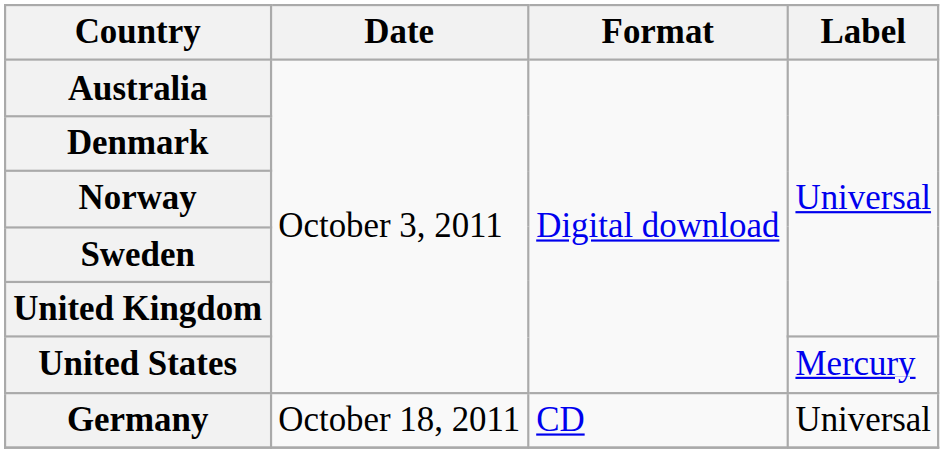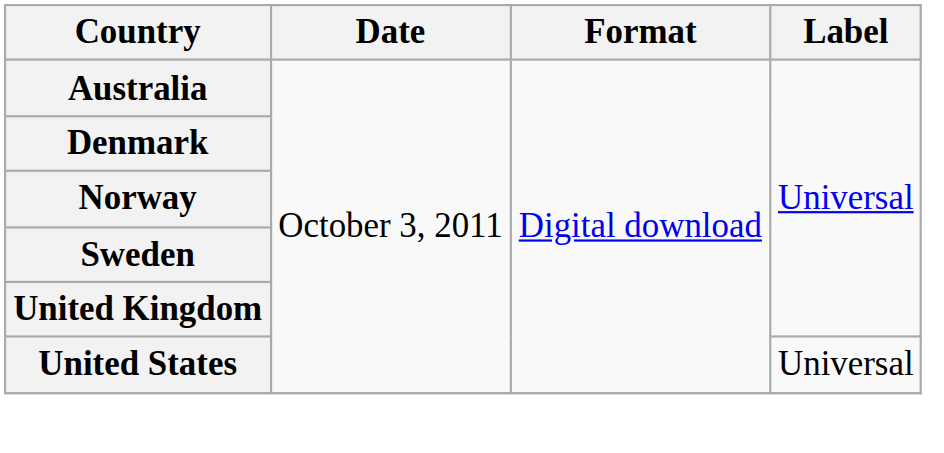United States | Label: Mercury -> Universal
- row: Germany | October 18, 2011 | CD | Universal
